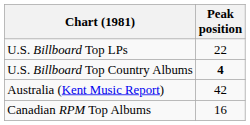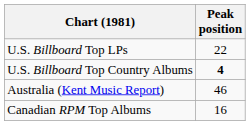Australia (Kent Music Report) | Peak position: 42 -> 46
